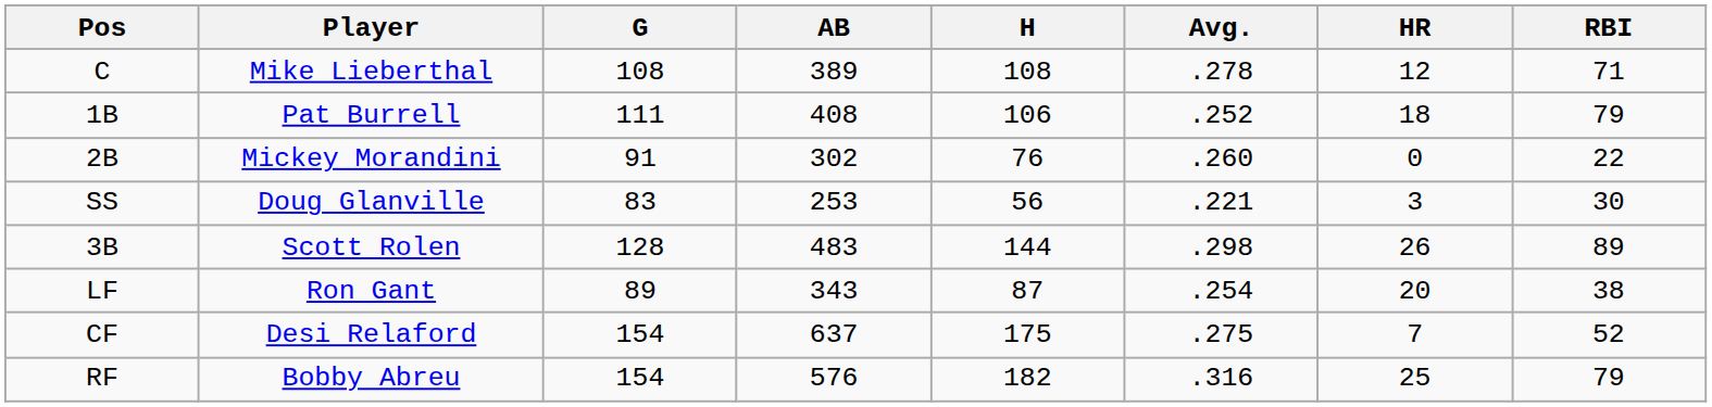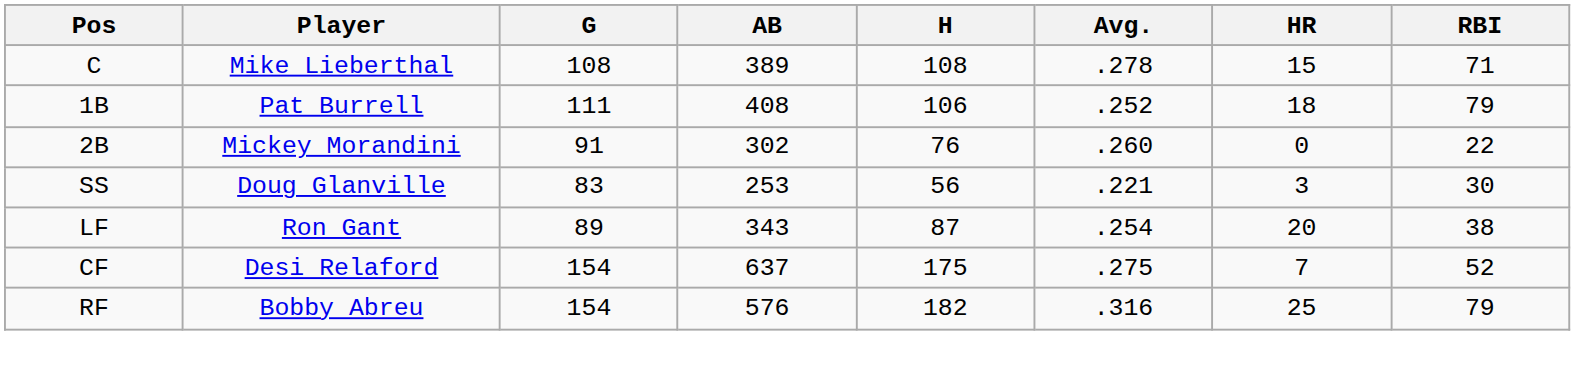C | HR: 12 -> 15
- row: 3B | Scott Rolen | 128 | 483 | 144 | .298 | 26 | 89
